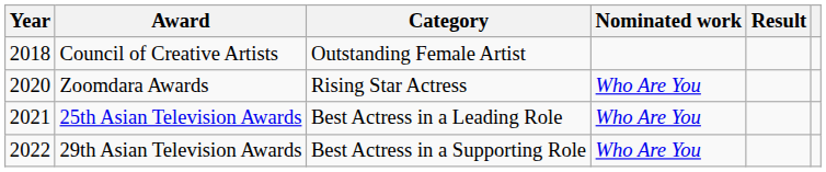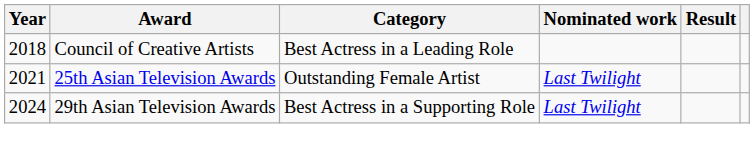Council of Creative Artists | Category: Outstanding Female Artist -> Best Actress in a Leading Role
- row: 2020 | Zoomdara Awards | Rising Star Actress | Who Are You
25th Asian Television Awards | Category: Best Actress in a Leading Role -> Outstanding Female Artist
25th Asian Television Awards | Nominated work: Who Are You -> Last Twilight
29th Asian Television Awards | Year: 2022 -> 2024
29th Asian Television Awards | Nominated work: Who Are You -> Last Twilight
